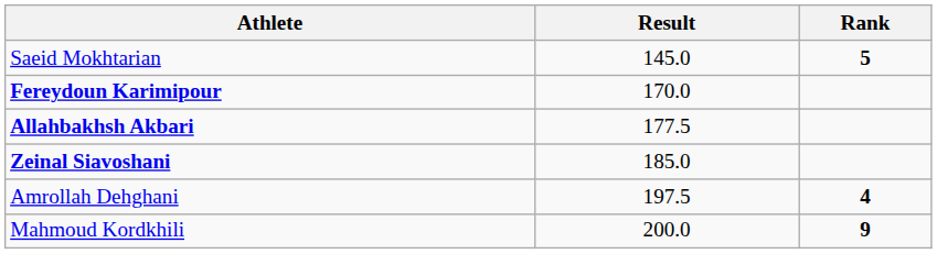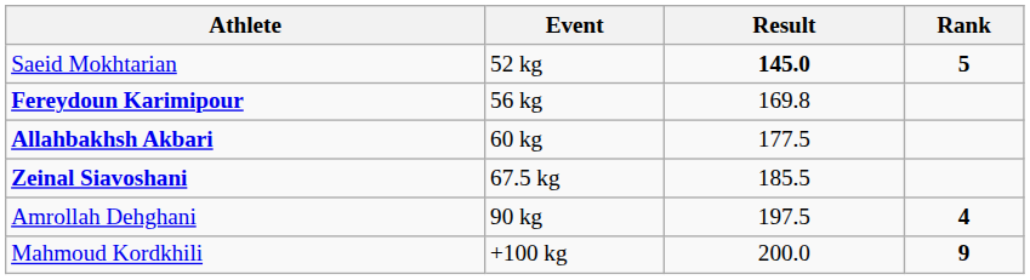+ column: Event | 52 kg | 56 kg | 60 kg | 67.5 kg | 90 kg | +100 kg
Saeid Mokhtarian | Result: normal -> bold
Fereydoun Karimipour | Result: 170.0 -> 169.8
Zeinal Siavoshani | Result: 185.0 -> 185.5
